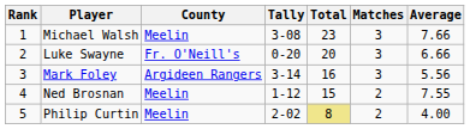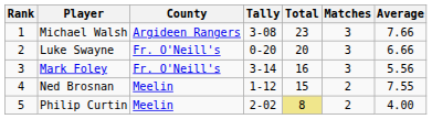Michael Walsh | County: Meelin -> Argideen Rangers
Mark Foley | County: Argideen Rangers -> Fr. O'Neill's
